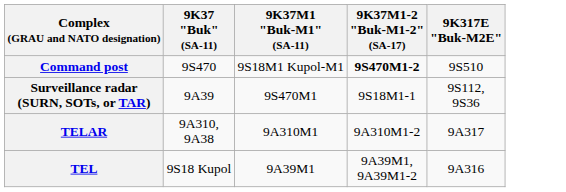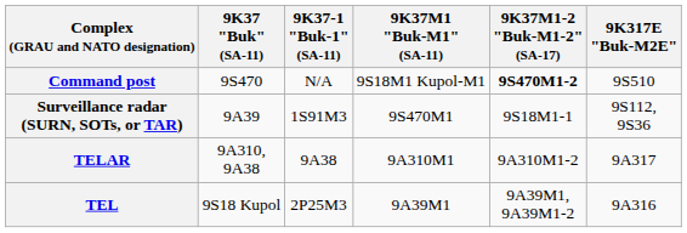+ column: 9K37-1 "Buk-1" (SA-11) | N/A | 1S91M3 | 9A38 | 2P25M3
